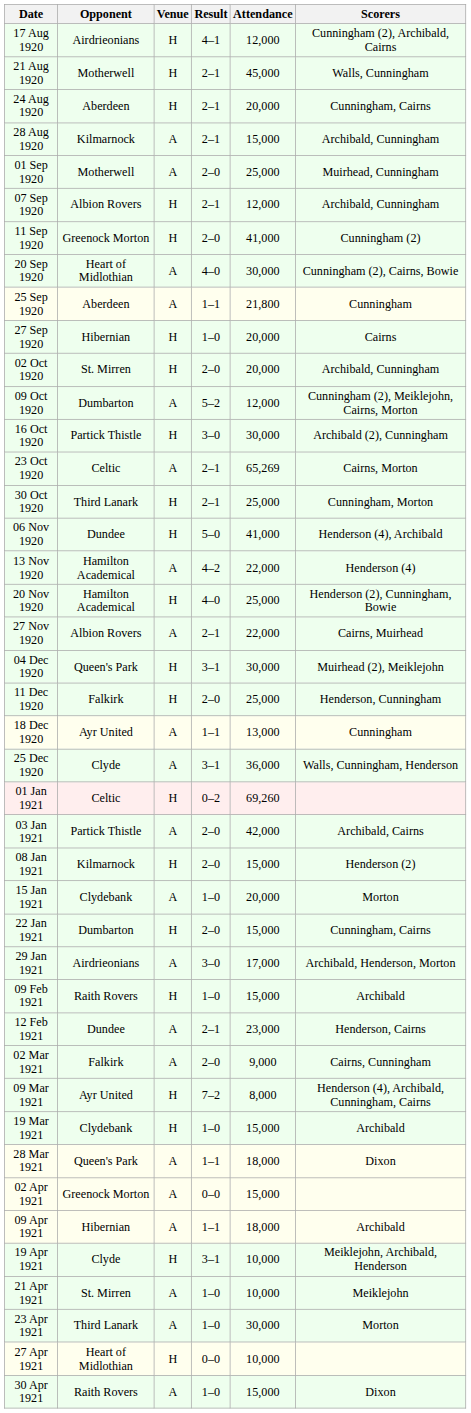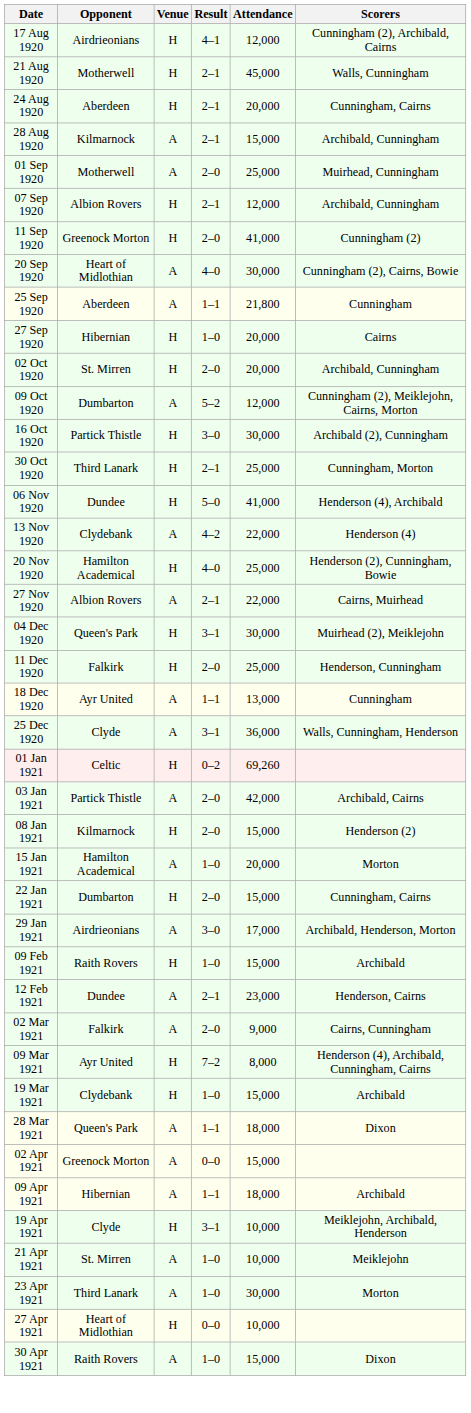- row: 23 Oct 1920 | Celtic | A | 2–1 | 65,269 | Cairns, Morton
13 Nov 1920 | Opponent: Hamilton Academical -> Clydebank
15 Jan 1921 | Opponent: Clydebank -> Hamilton Academical
